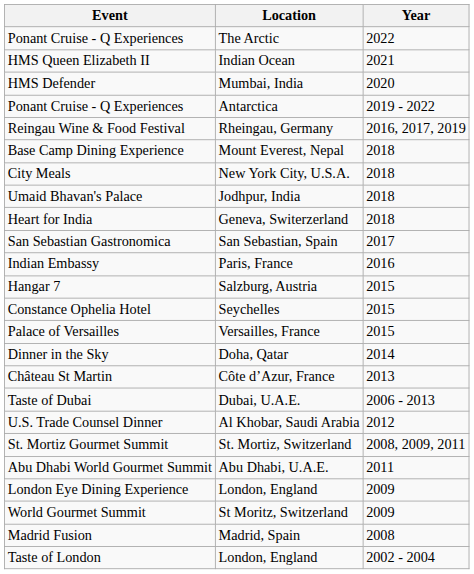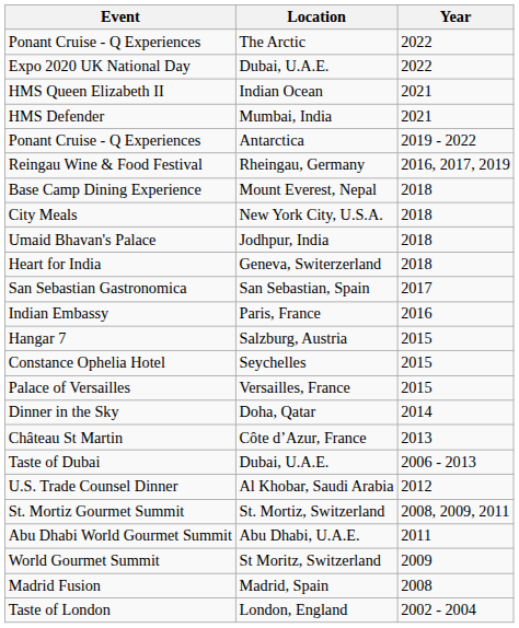+ row: Expo 2020 UK National Day | Dubai, U.A.E. | 2022
HMS Defender | Year: 2020 -> 2021
- row: London Eye Dining Experience | London, England | 2009
